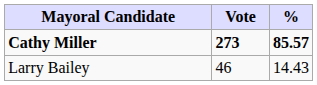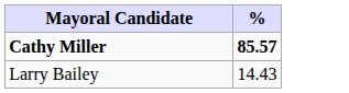- column: Vote | 273 | 46
